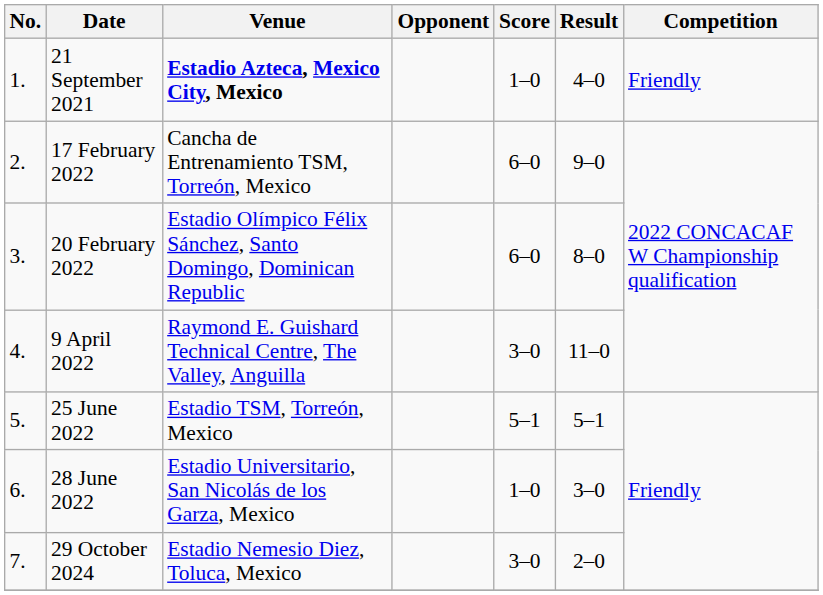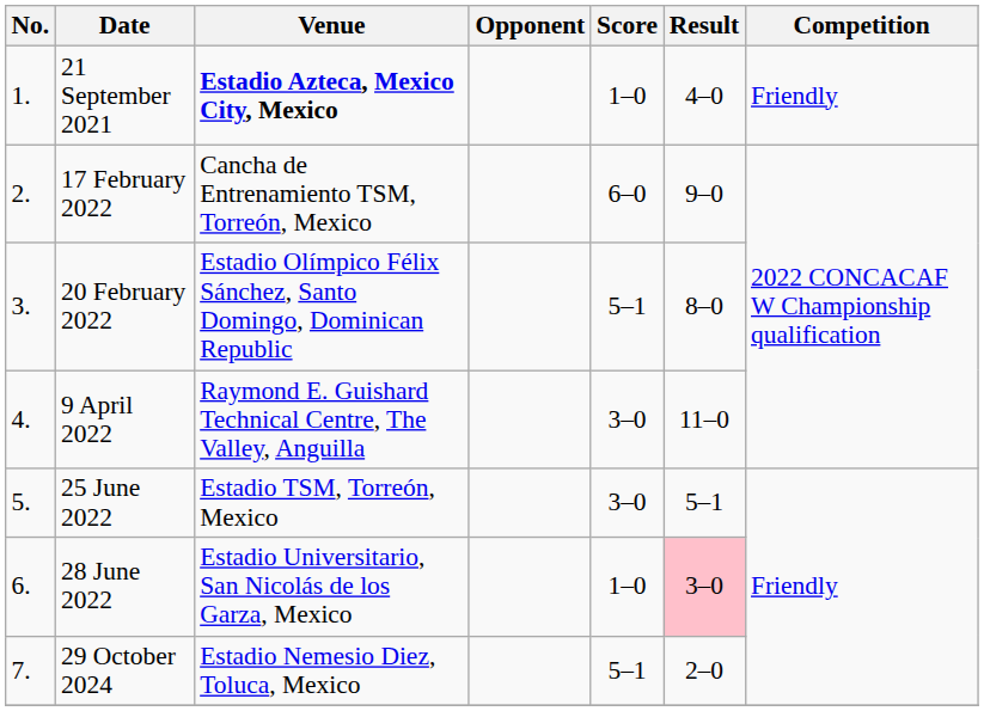20 February 2022 | Score: 6–0 -> 5–1
25 June 2022 | Score: 5–1 -> 3–0
28 June 2022 | Result: no background -> pink background
29 October 2024 | Score: 3–0 -> 5–1
